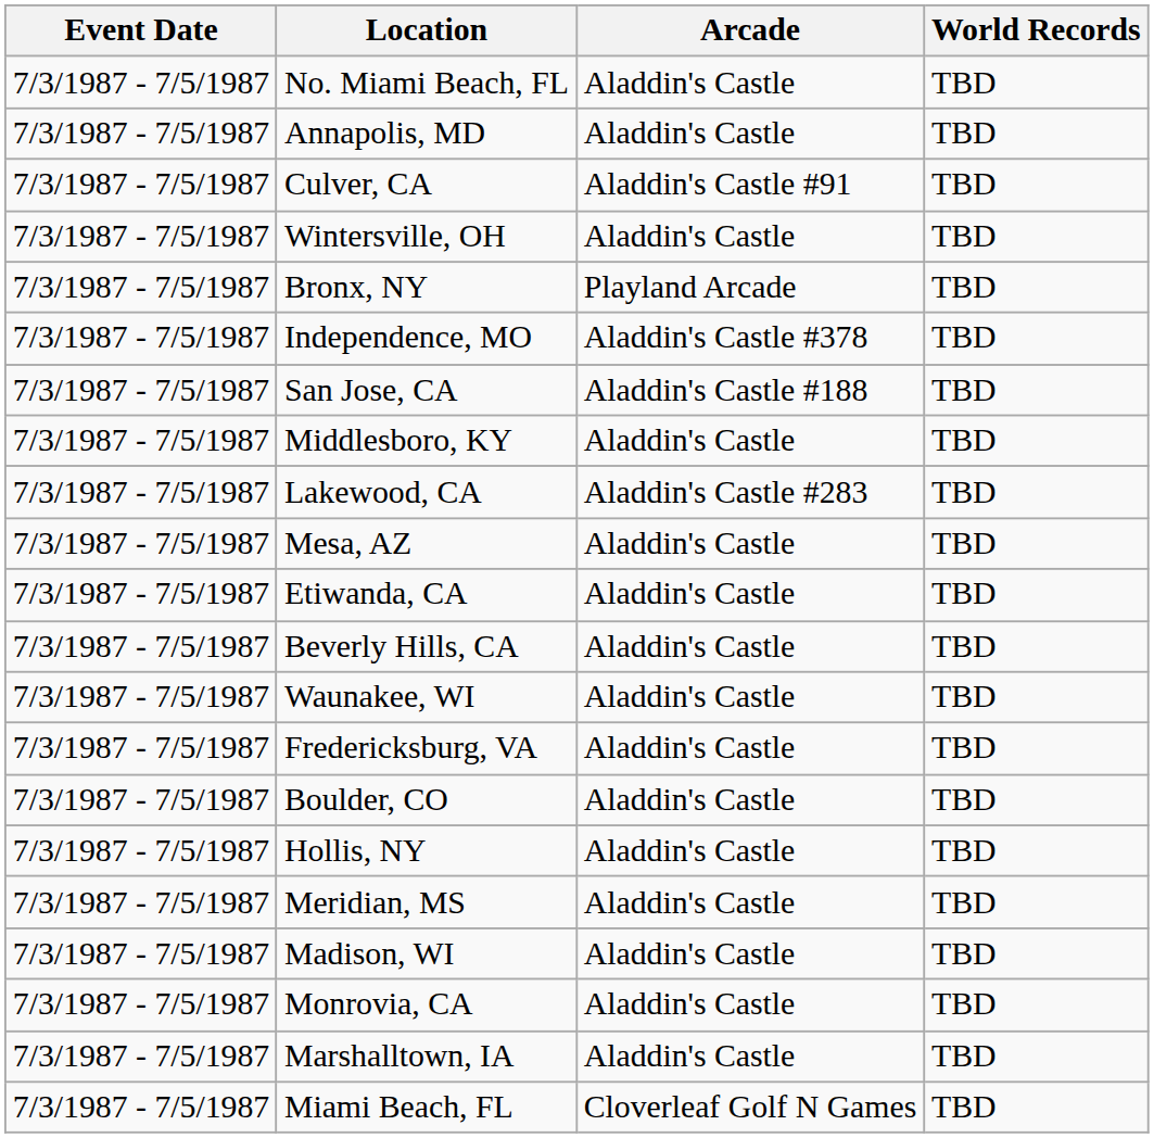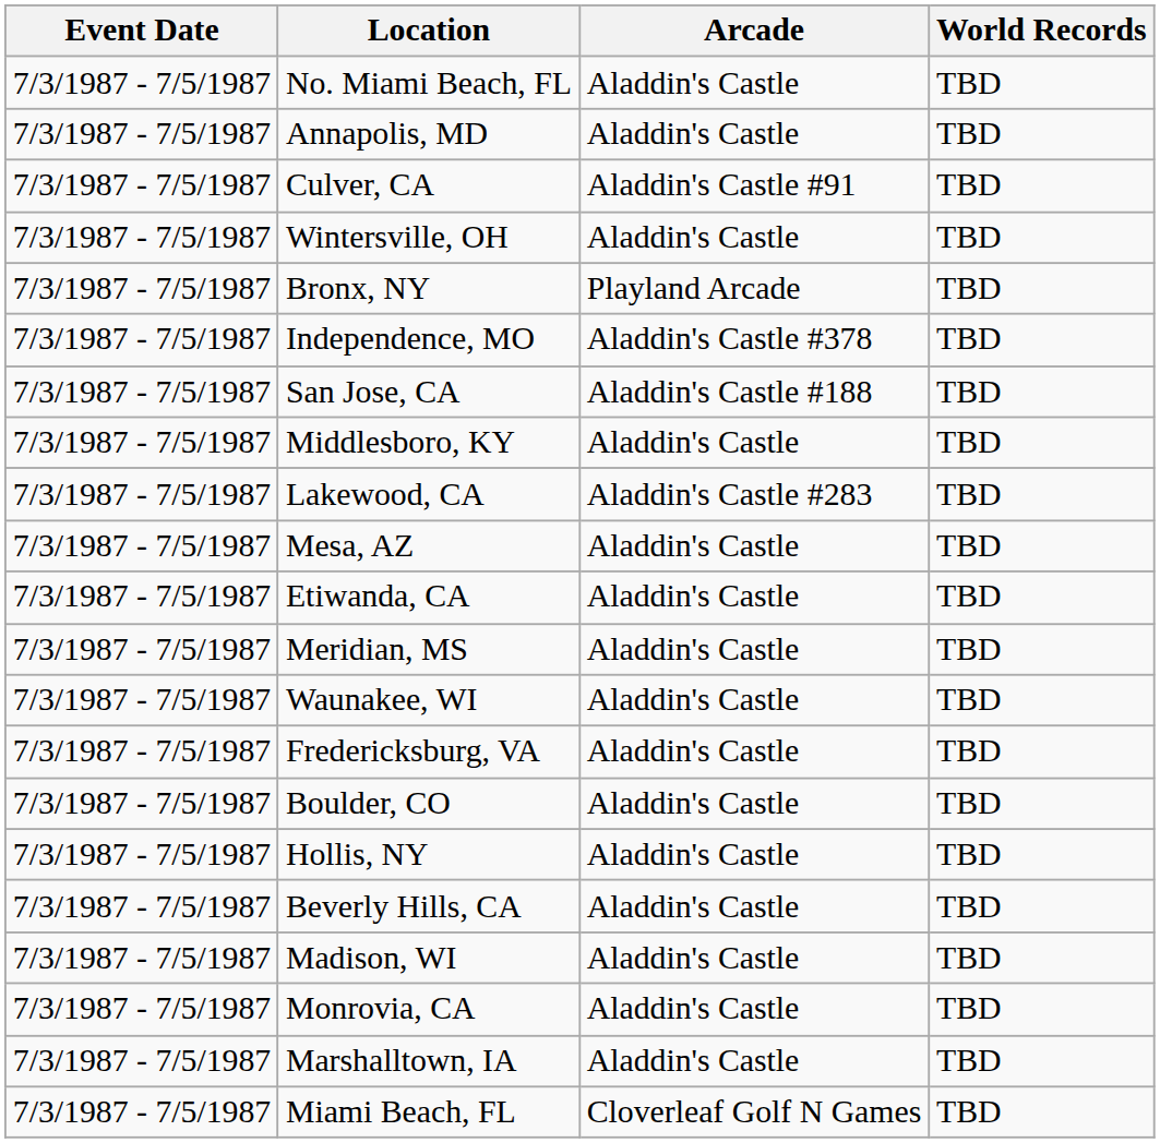rows swapped: Beverly Hills, CA <-> Meridian, MS
